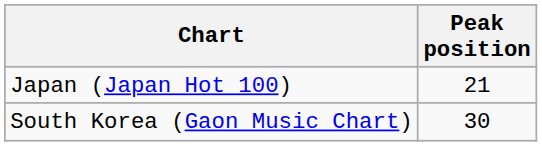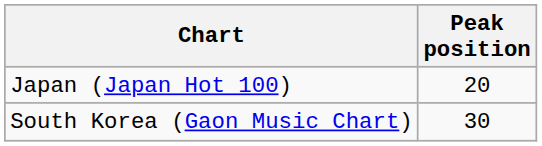Japan (Japan Hot 100) | Peak position: 21 -> 20
